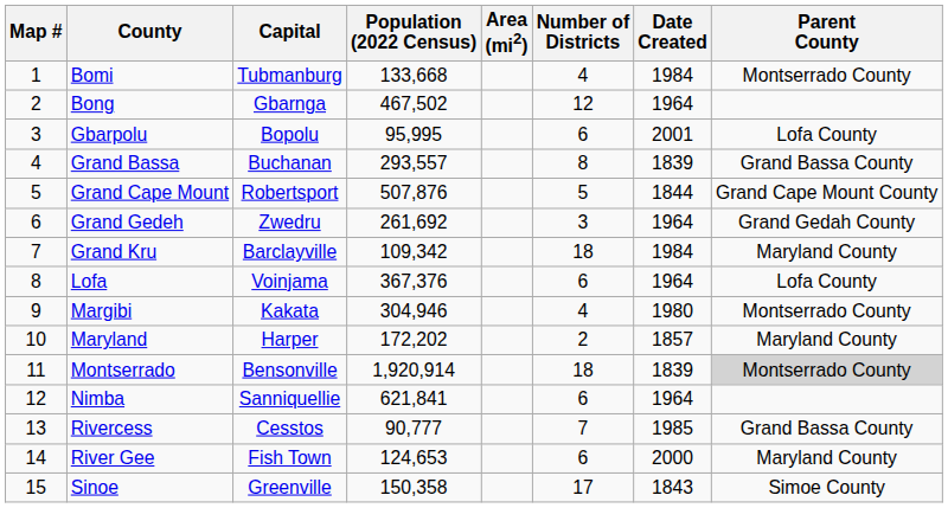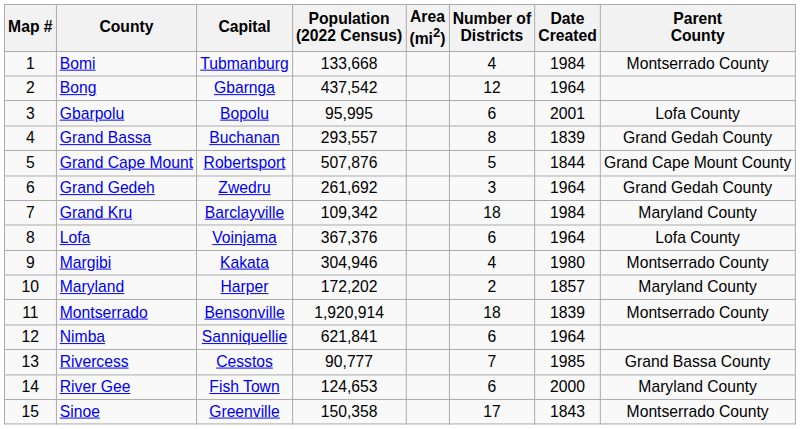Bong | Population (2022 Census): 467,502 -> 437,542
Grand Bassa | Parent County: Grand Bassa County -> Grand Gedah County
Montserrado | Parent County: lightgrey background -> no background
Sinoe | Parent County: Simoe County -> Montserrado County
